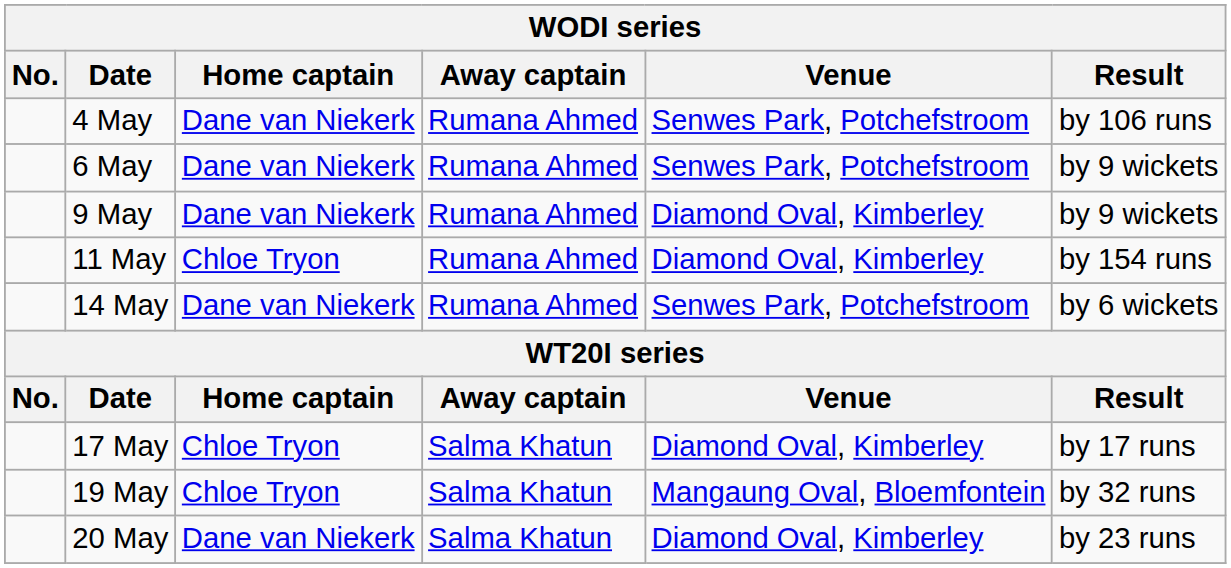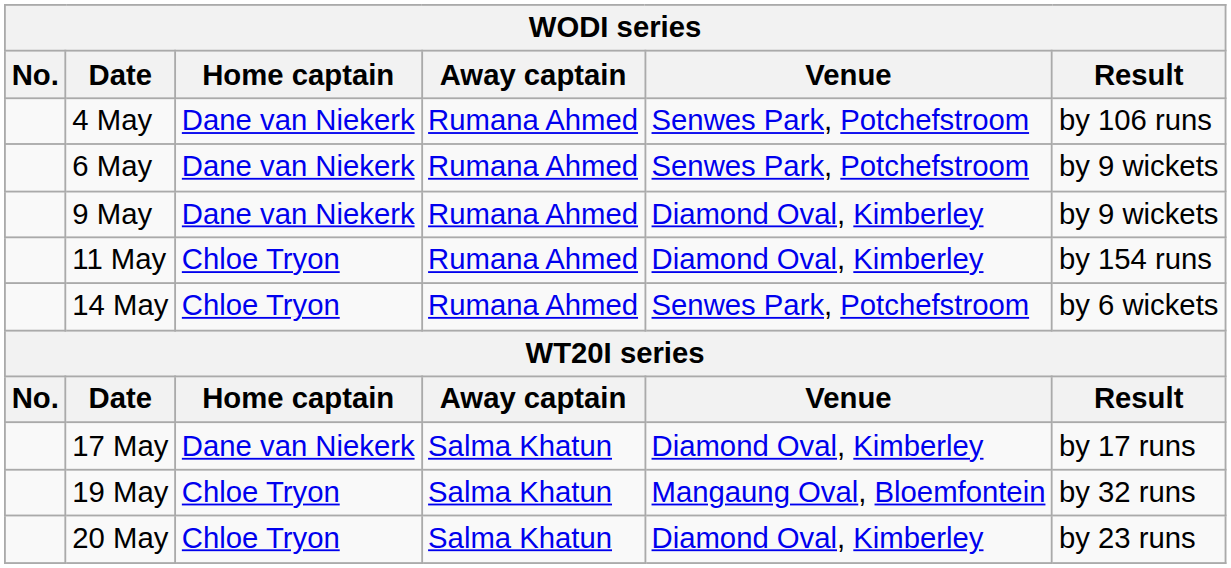14 May | Home captain: Dane van Niekerk -> Chloe Tryon
17 May | Home captain: Chloe Tryon -> Dane van Niekerk
20 May | Home captain: Dane van Niekerk -> Chloe Tryon
